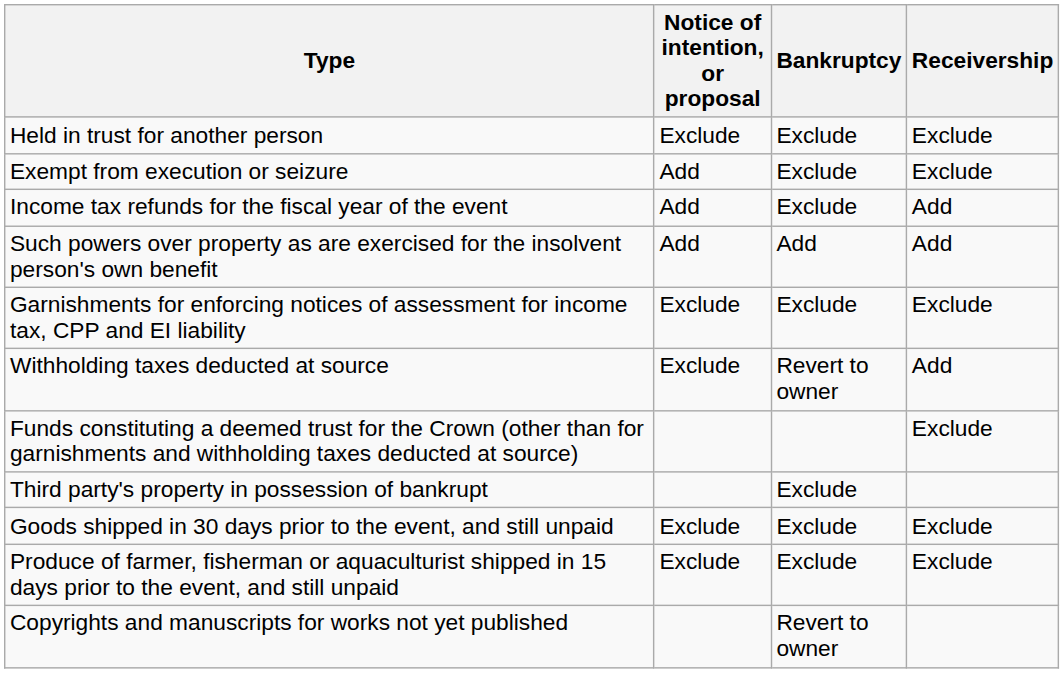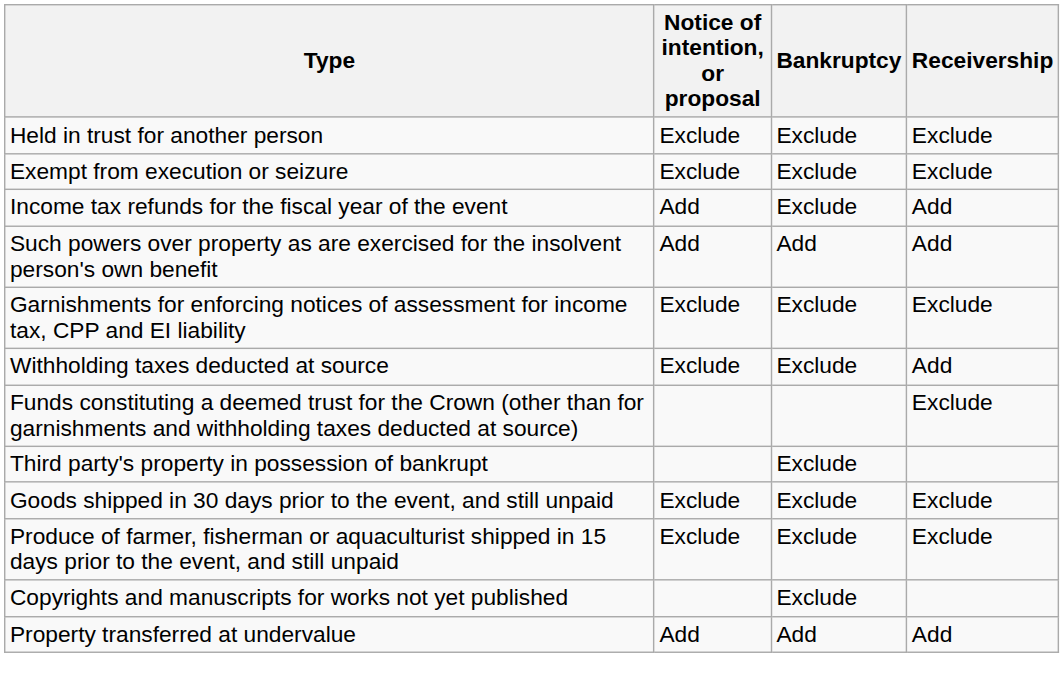Exempt from execution or seizure | Notice of intention, or proposal: Add -> Exclude
Withholding taxes deducted at source | Bankruptcy: Revert to owner -> Exclude
Copyrights and manuscripts for works not yet published | Bankruptcy: Revert to owner -> Exclude
+ row: Property transferred at undervalue | Add | Add | Add
